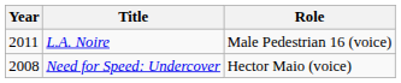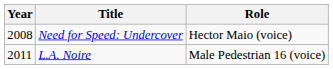rows swapped: Need for Speed: Undercover <-> L.A. Noire
